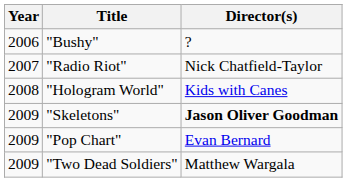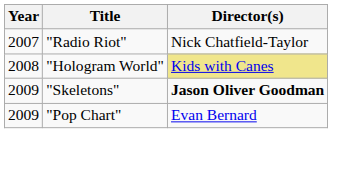- row: 2006 | "Bushy" | ?
"Hologram World" | Director(s): no background -> khaki background
- row: 2009 | "Two Dead Soldiers" | Matthew Wargala
